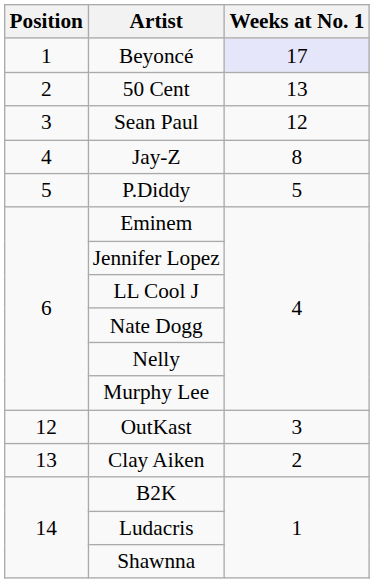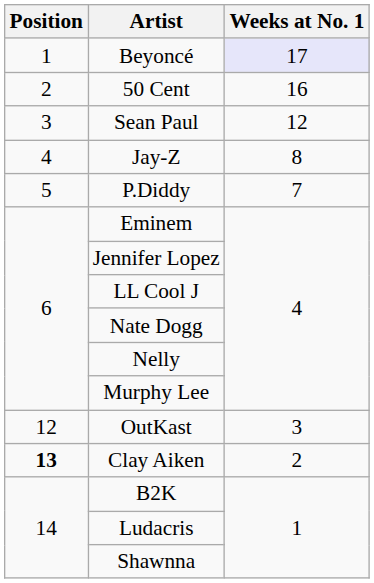50 Cent | Weeks at No. 1: 13 -> 16
P.Diddy | Weeks at No. 1: 5 -> 7
Clay Aiken | Position: normal -> bold
